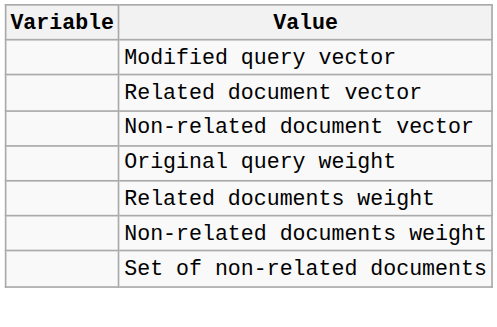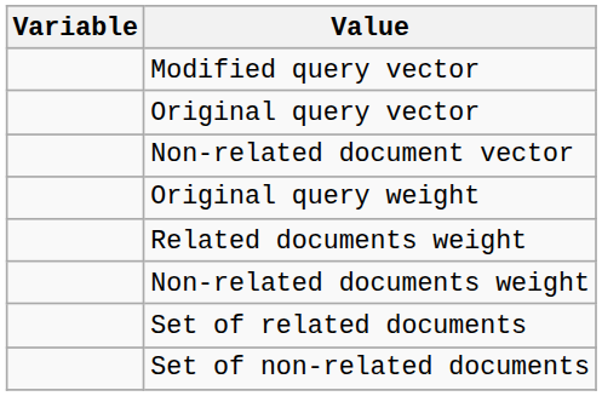+ row: Original query vector
- row: Related document vector
+ row: Set of related documents
